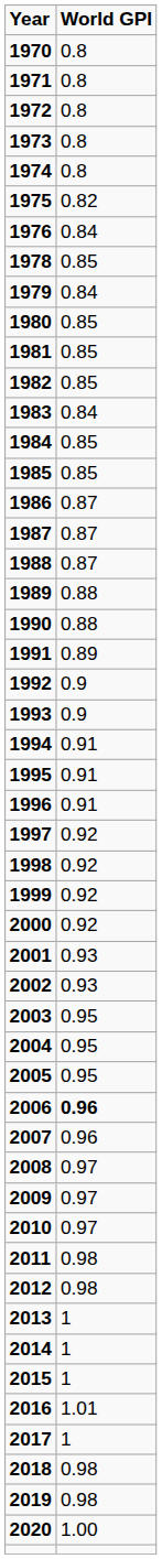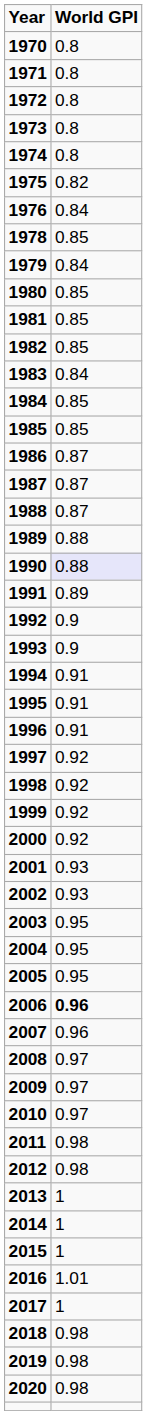1990 | World GPI: no background -> lavender background
2020 | World GPI: 1.00 -> 0.98
